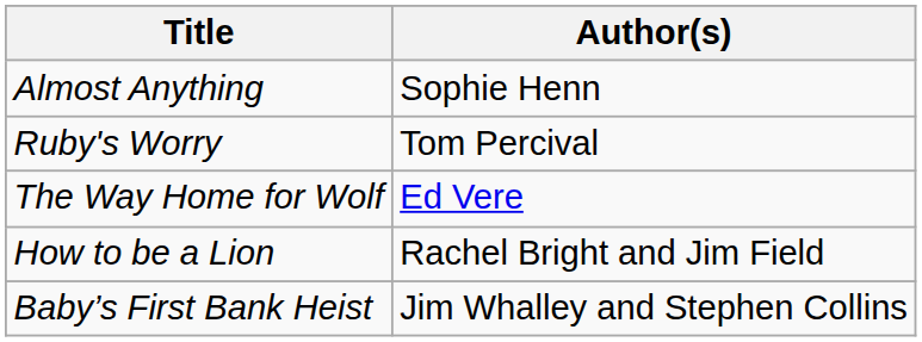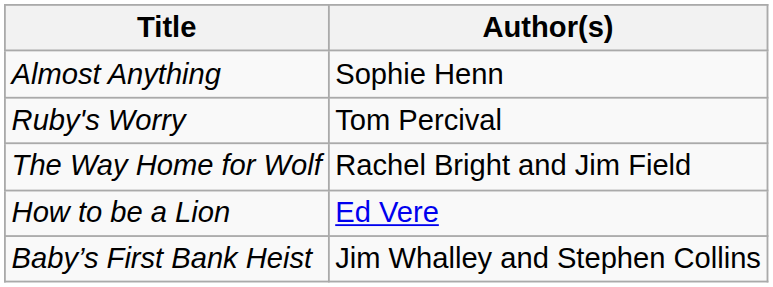The Way Home for Wolf | Author(s): Ed Vere -> Rachel Bright and Jim Field
How to be a Lion | Author(s): Rachel Bright and Jim Field -> Ed Vere
